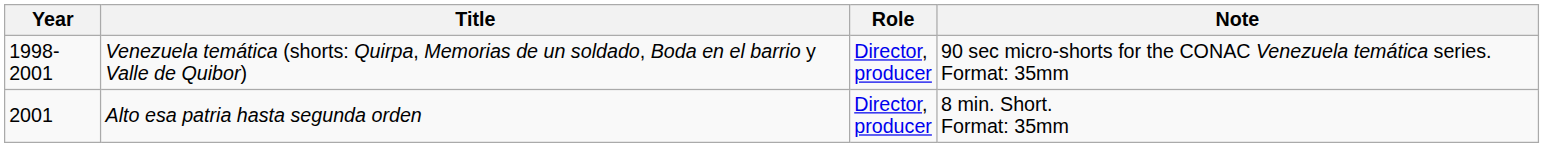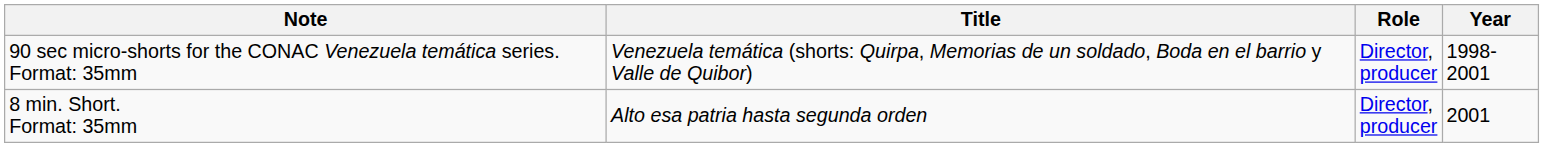columns swapped: Year <-> Note
